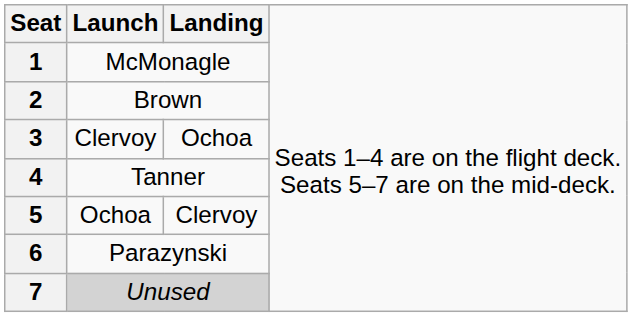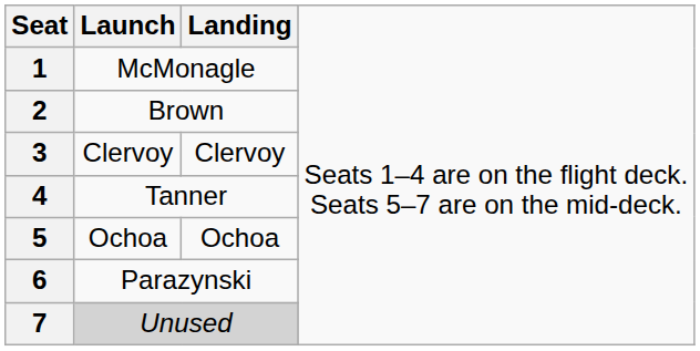3 | column 3: Ochoa -> Clervoy
5 | column 3: Clervoy -> Ochoa
